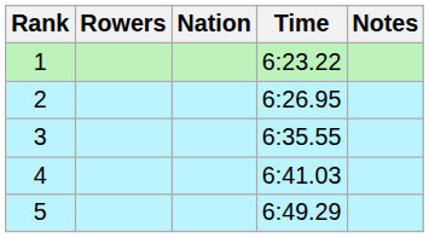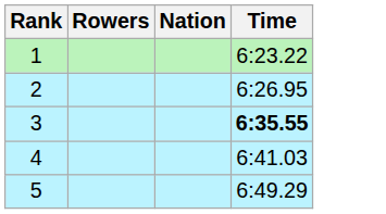- column: Notes
3 | Time: normal -> bold
